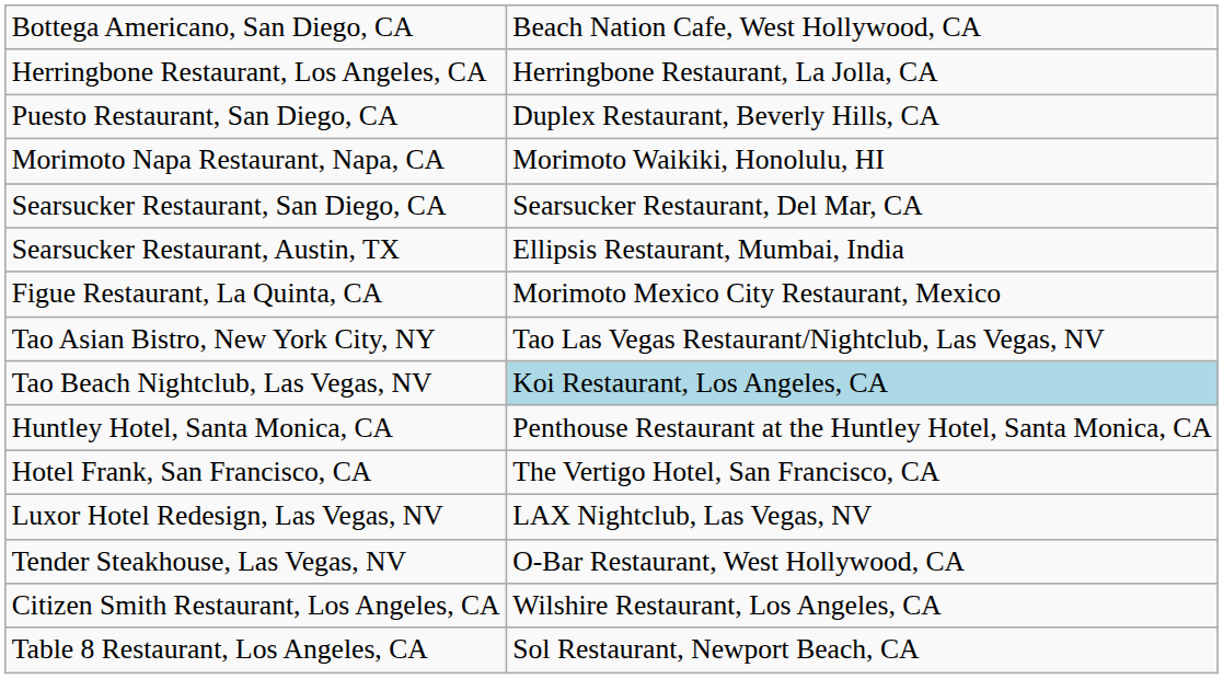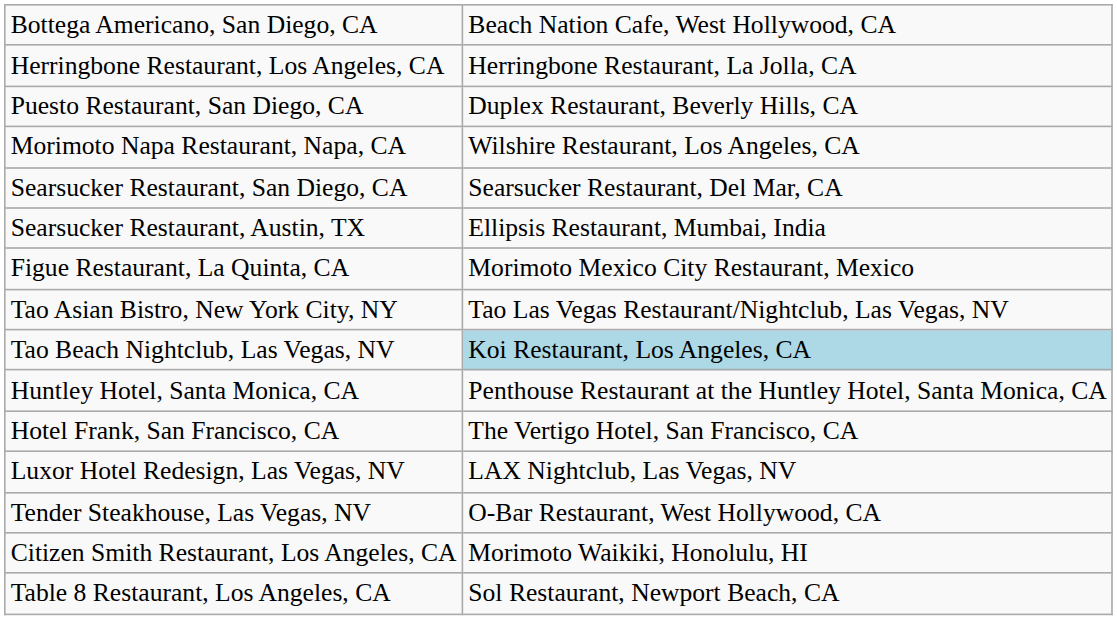Morimoto Napa Restaurant, Napa, CA | column 2: Morimoto Waikiki, Honolulu, HI -> Wilshire Restaurant, Los Angeles, CA
Citizen Smith Restaurant, Los Angeles, CA | column 2: Wilshire Restaurant, Los Angeles, CA -> Morimoto Waikiki, Honolulu, HI
